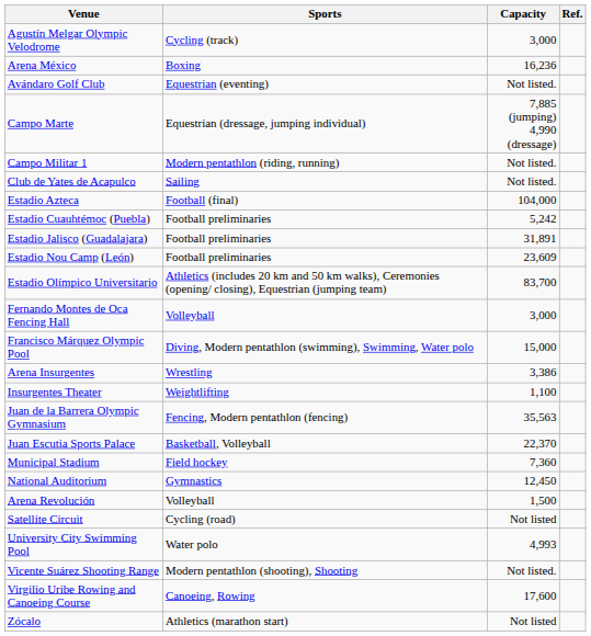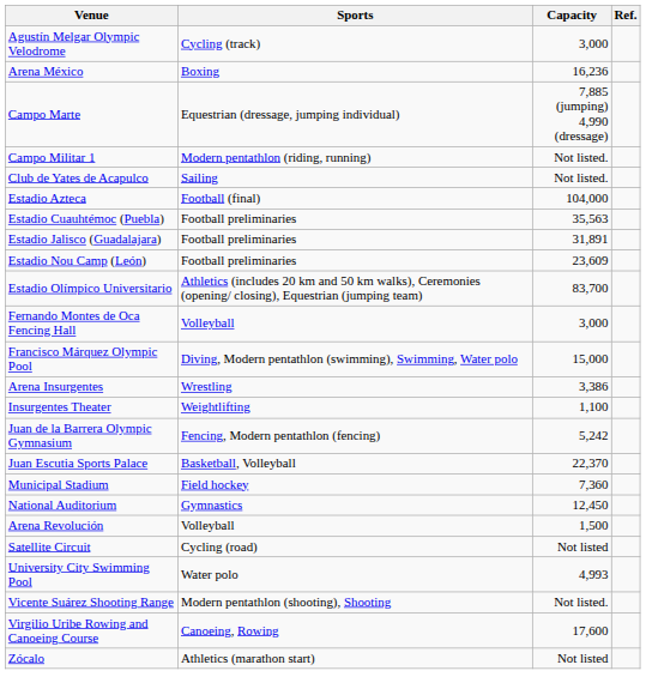- row: Avándaro Golf Club | Equestrian (eventing) | Not listed.
Estadio Cuauhtémoc (Puebla) | Capacity: 5,242 -> 35,563
Juan de la Barrera Olympic Gymnasium | Capacity: 35,563 -> 5,242
